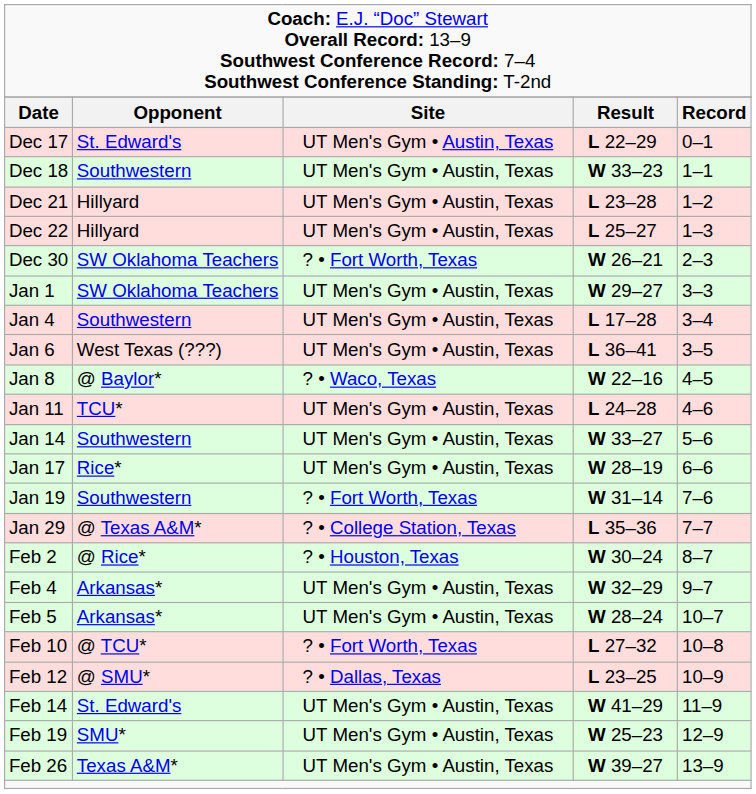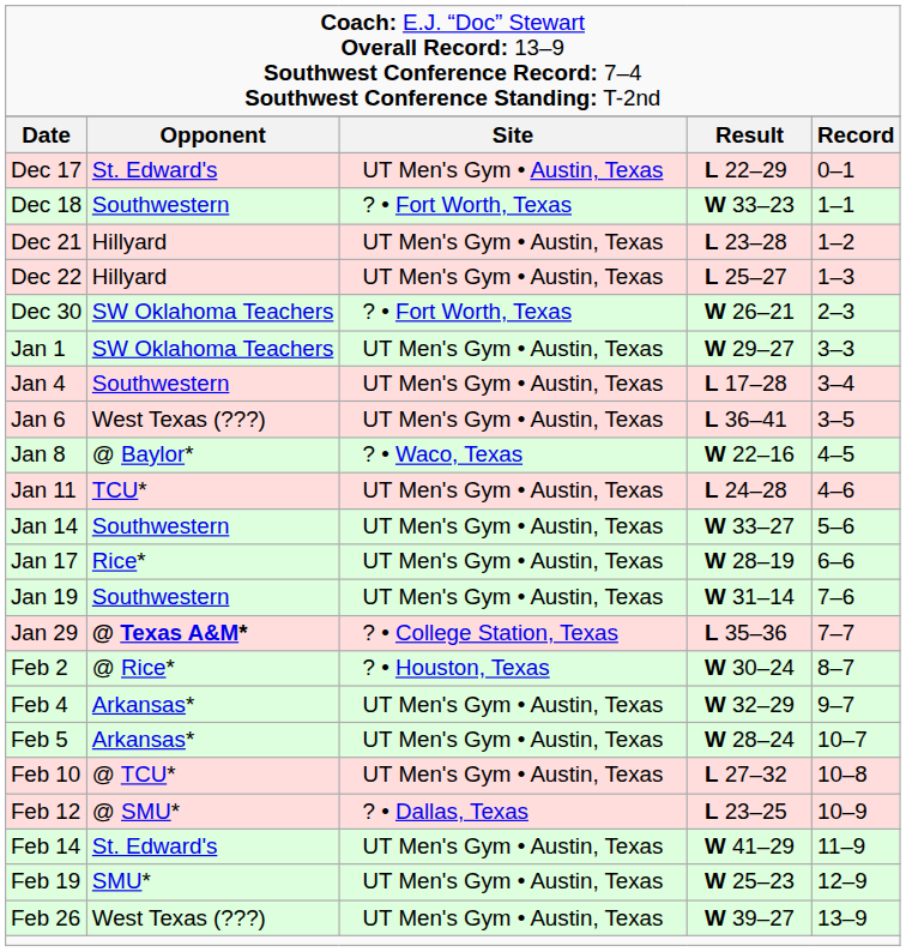Dec 18 | column 3: UT Men's Gym • Austin, Texas -> ? • Fort Worth, Texas
Jan 19 | column 3: ? • Fort Worth, Texas -> UT Men's Gym • Austin, Texas
Jan 29 | column 2: normal -> bold
Feb 10 | column 3: ? • Fort Worth, Texas -> UT Men's Gym • Austin, Texas
Feb 26 | column 2: Texas A&M* -> West Texas (???)
